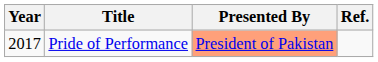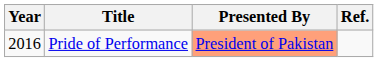Pride of Performance | Year: 2017 -> 2016
